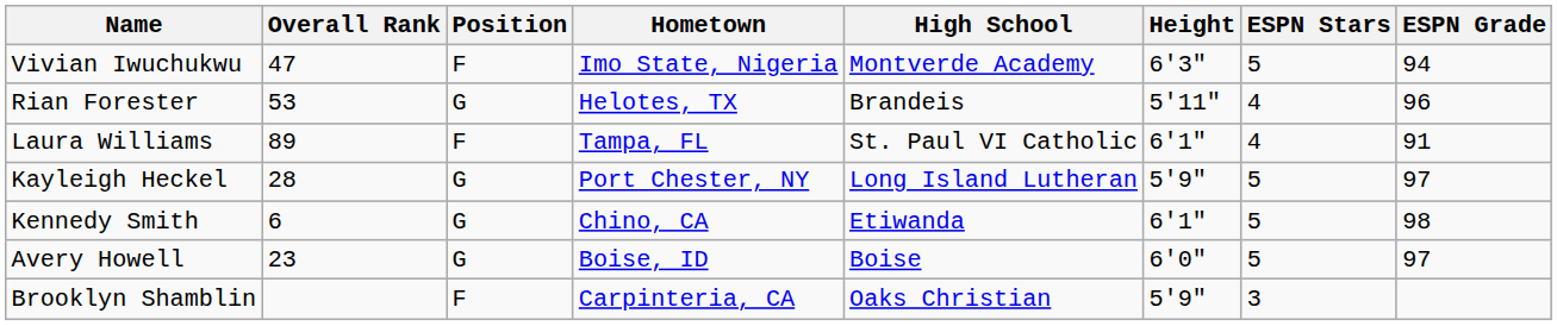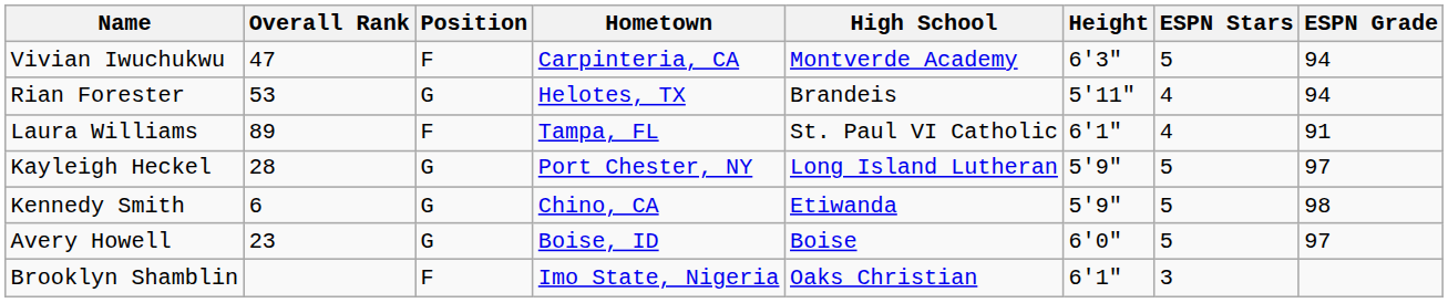Vivian Iwuchukwu | Hometown: Imo State, Nigeria -> Carpinteria, CA
Rian Forester | ESPN Grade: 96 -> 94
Kennedy Smith | Height: 6'1" -> 5'9"
Brooklyn Shamblin | Hometown: Carpinteria, CA -> Imo State, Nigeria
Brooklyn Shamblin | Height: 5'9" -> 6'1"
